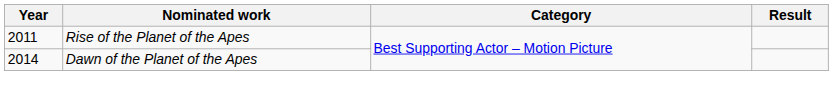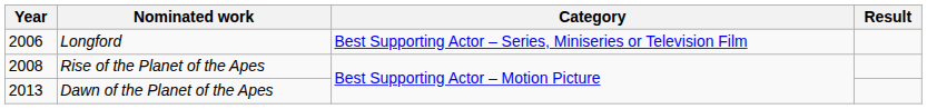+ row: 2006 | Longford | Best Supporting Actor – Series, Miniseries or Television Film
Rise of the Planet of the Apes | Year: 2011 -> 2008
Dawn of the Planet of the Apes | Year: 2014 -> 2013
